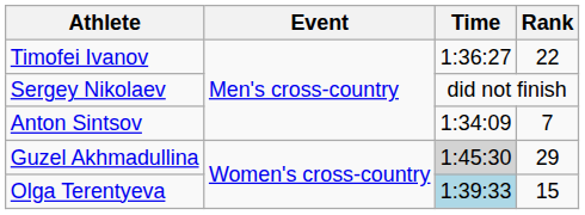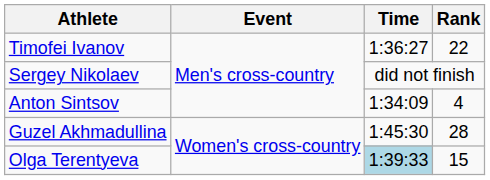Anton Sintsov | Rank: 7 -> 4
Guzel Akhmadullina | Time: lightgrey background -> no background
Guzel Akhmadullina | Rank: 29 -> 28
